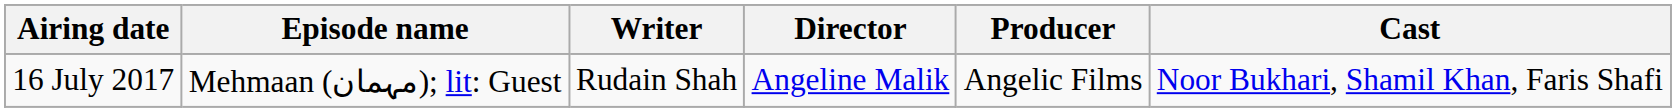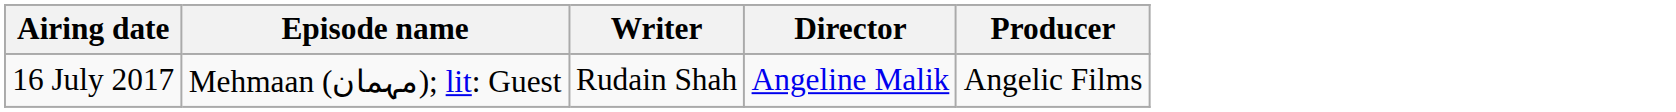- column: Cast | Noor Bukhari, Shamil Khan, Faris Shafi
